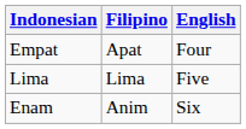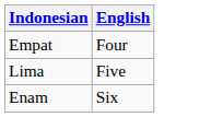- column: Filipino | Apat | Lima | Anim
